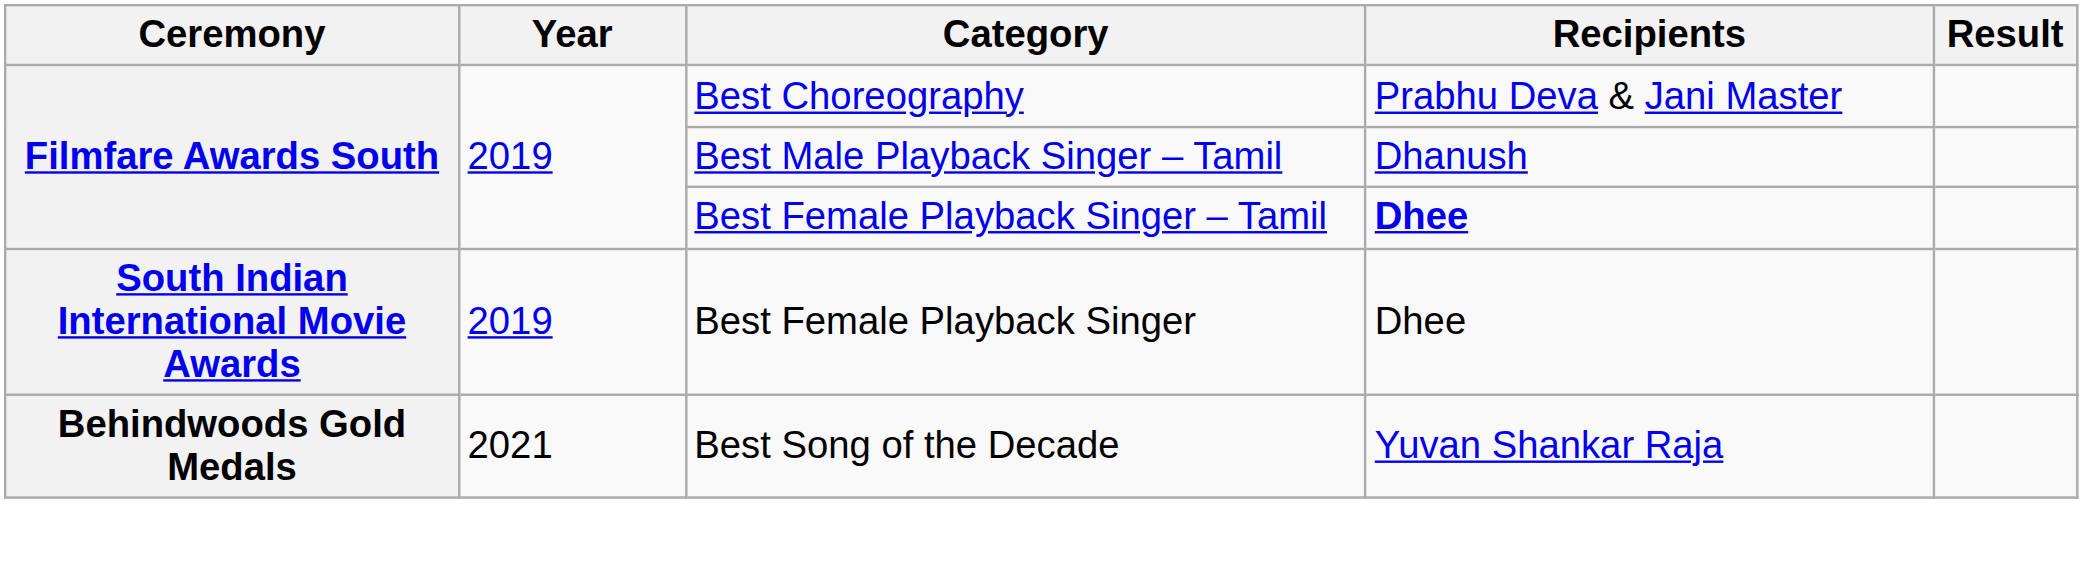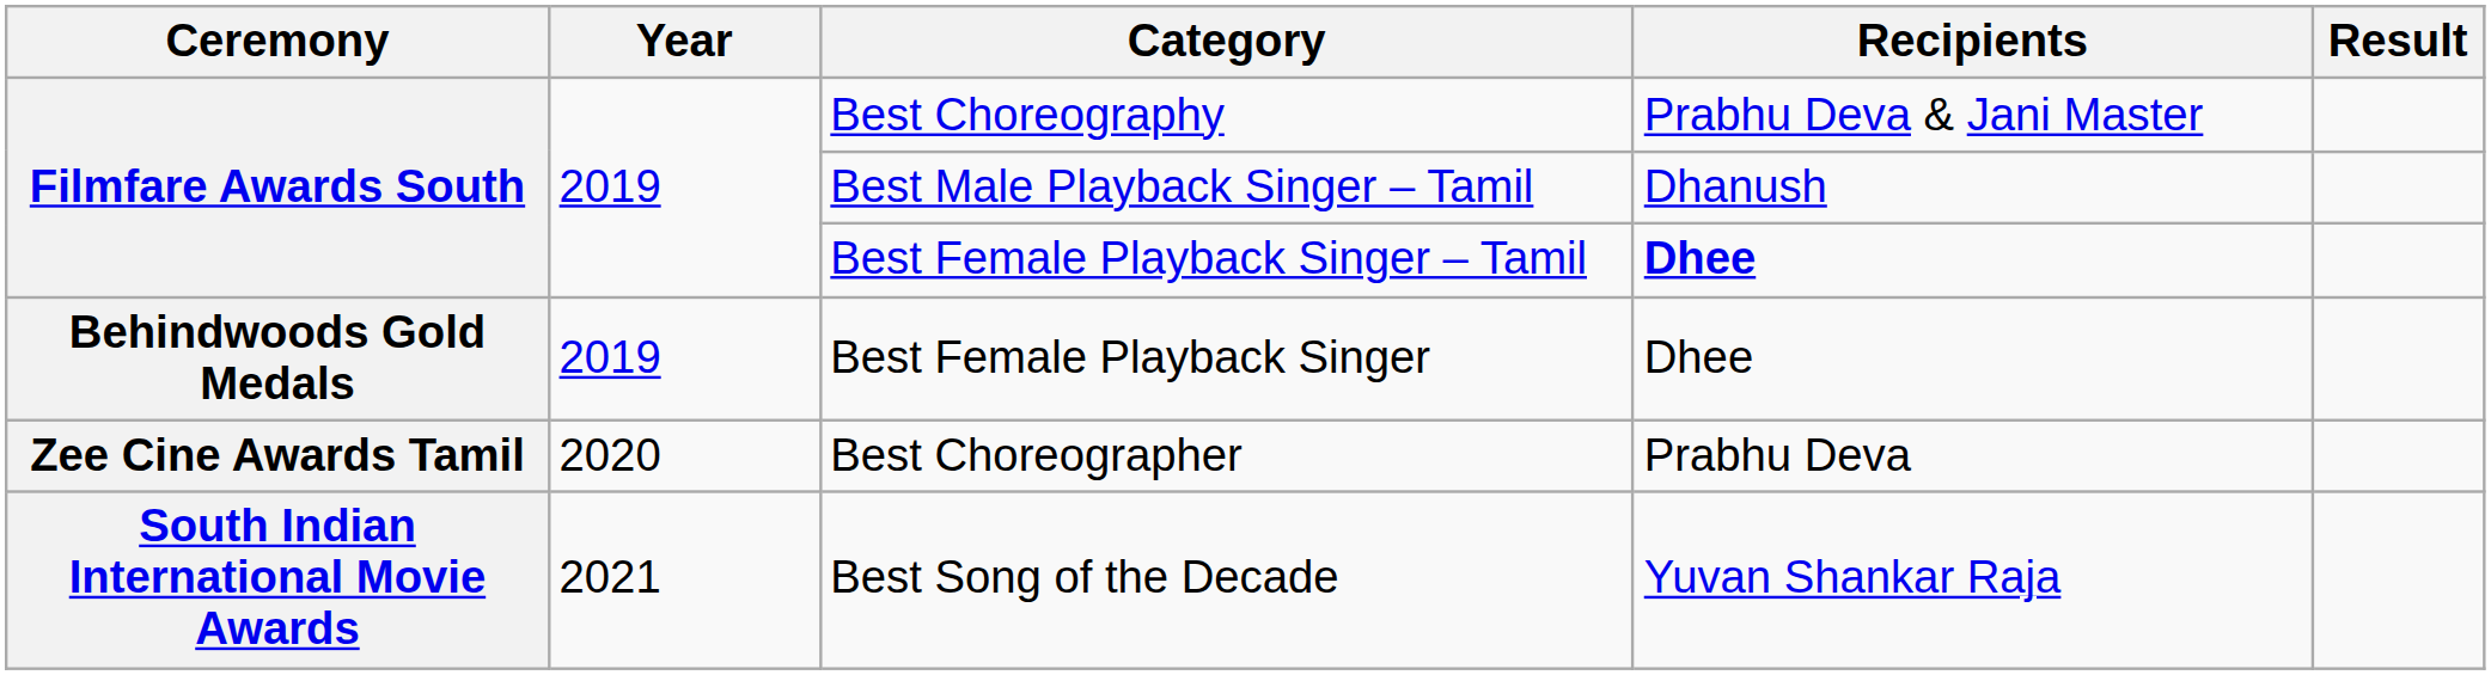Best Female Playback Singer | Ceremony: South Indian International Movie Awards -> Behindwoods Gold Medals
+ row: Zee Cine Awards Tamil | 2020 | Best Choreographer | Prabhu Deva
Best Song of the Decade | Ceremony: Behindwoods Gold Medals -> South Indian International Movie Awards
